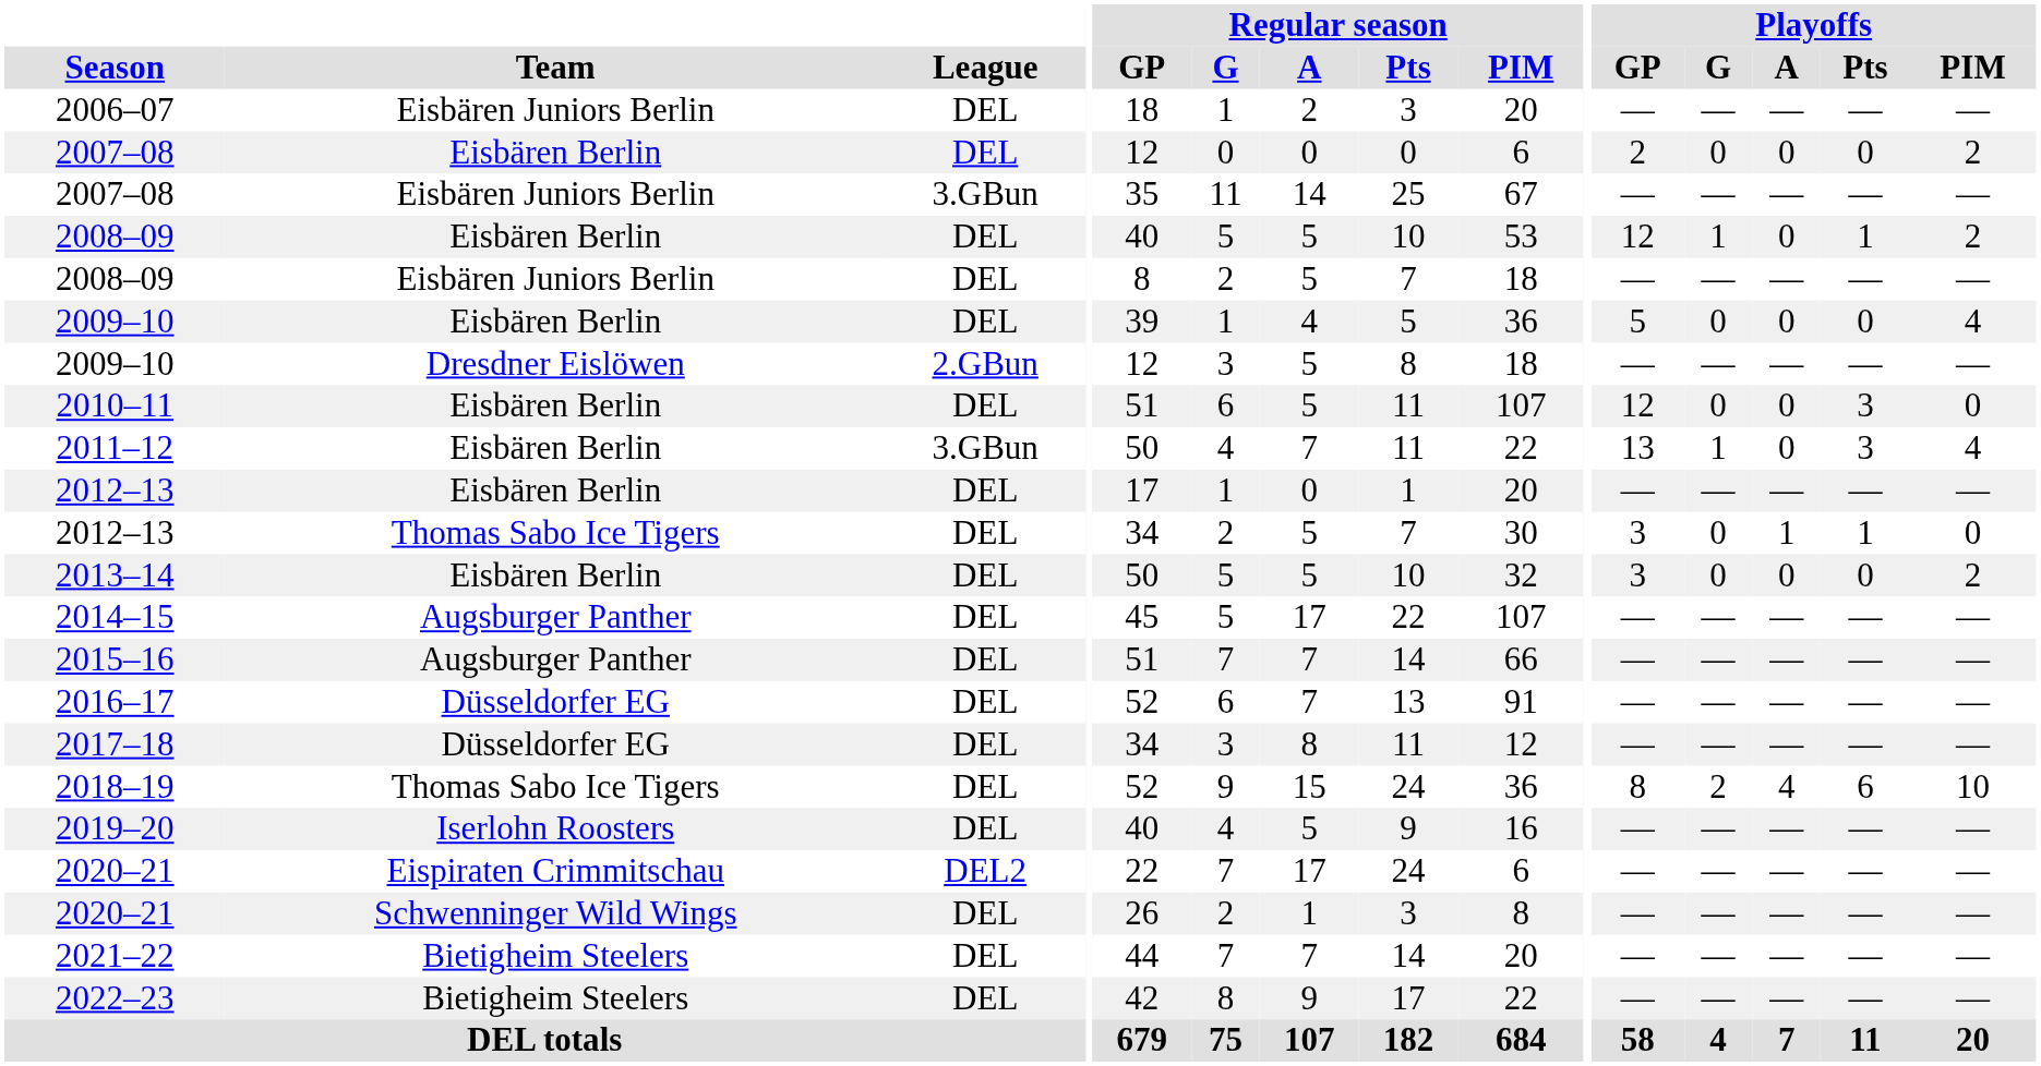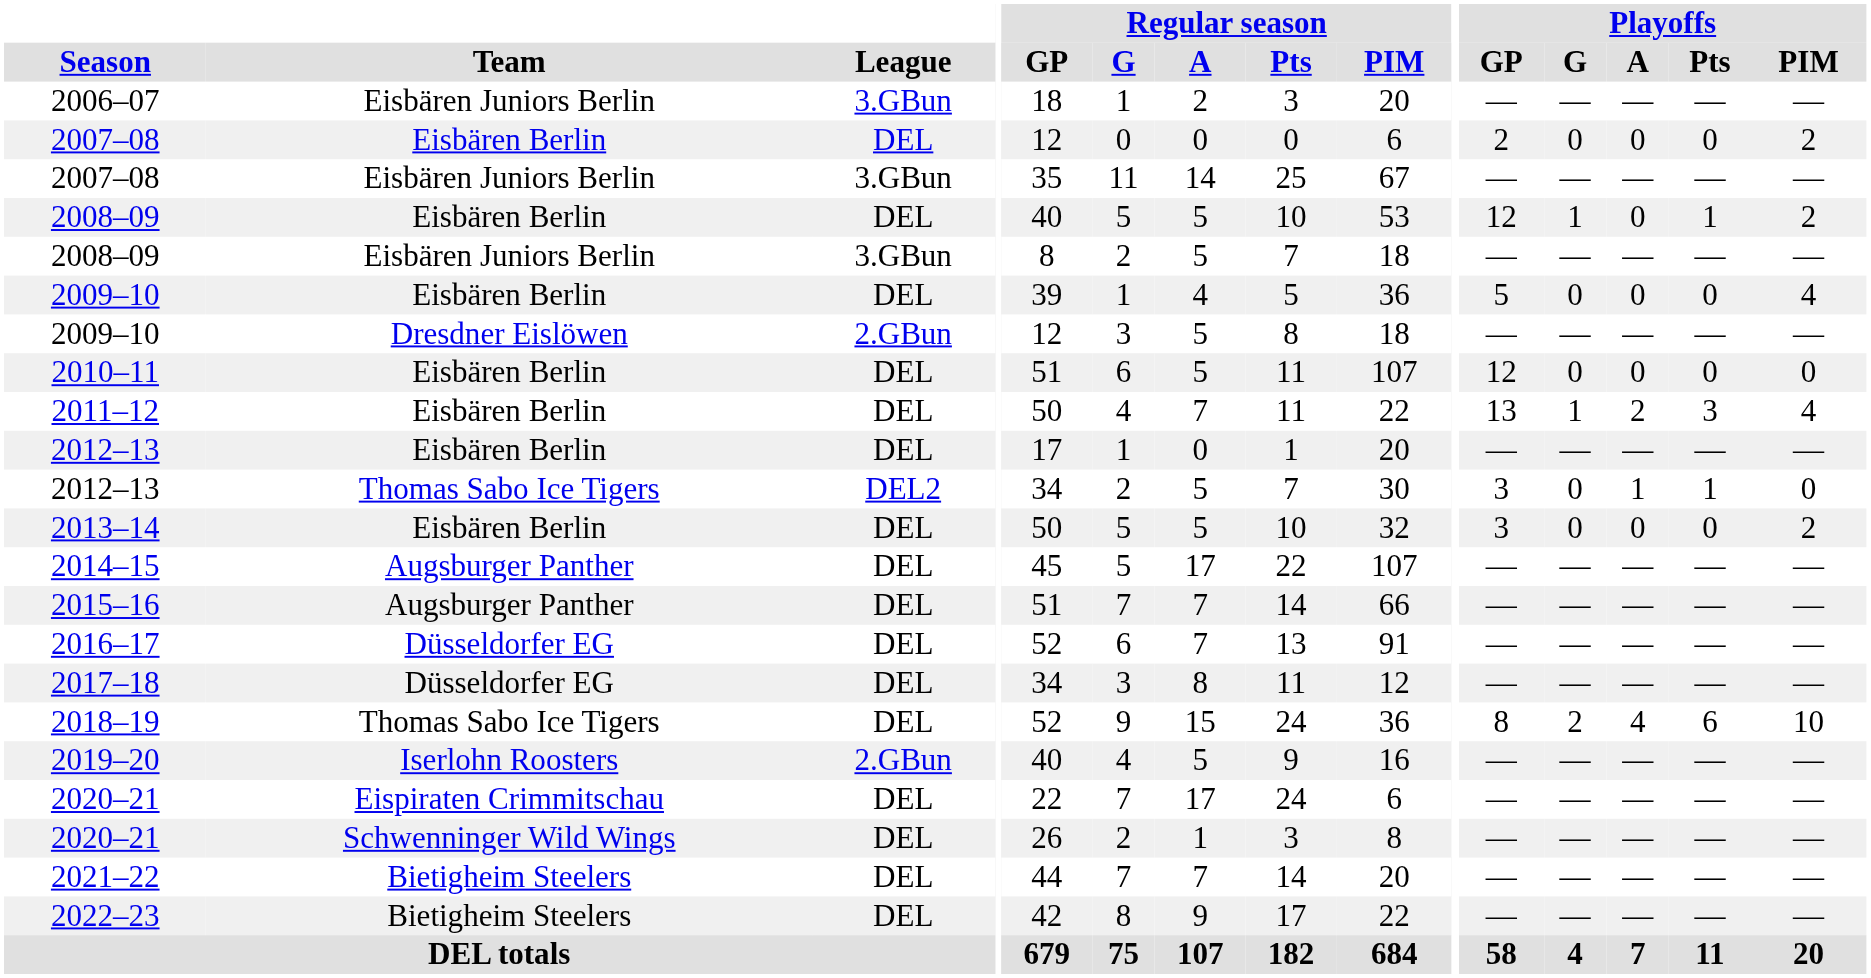2006–07 | League: DEL -> 3.GBun
2008–09 / Eisbären Juniors Berlin | League: DEL -> 3.GBun
2010–11 | Playoffs / Pts: 3 -> 0
2011–12 | League: 3.GBun -> DEL
2011–12 | Playoffs / A: 0 -> 2
2012–13 / Thomas Sabo Ice Tigers | League: DEL -> DEL2
2019–20 | League: DEL -> 2.GBun
2020–21 / Eispiraten Crimmitschau | League: DEL2 -> DEL
